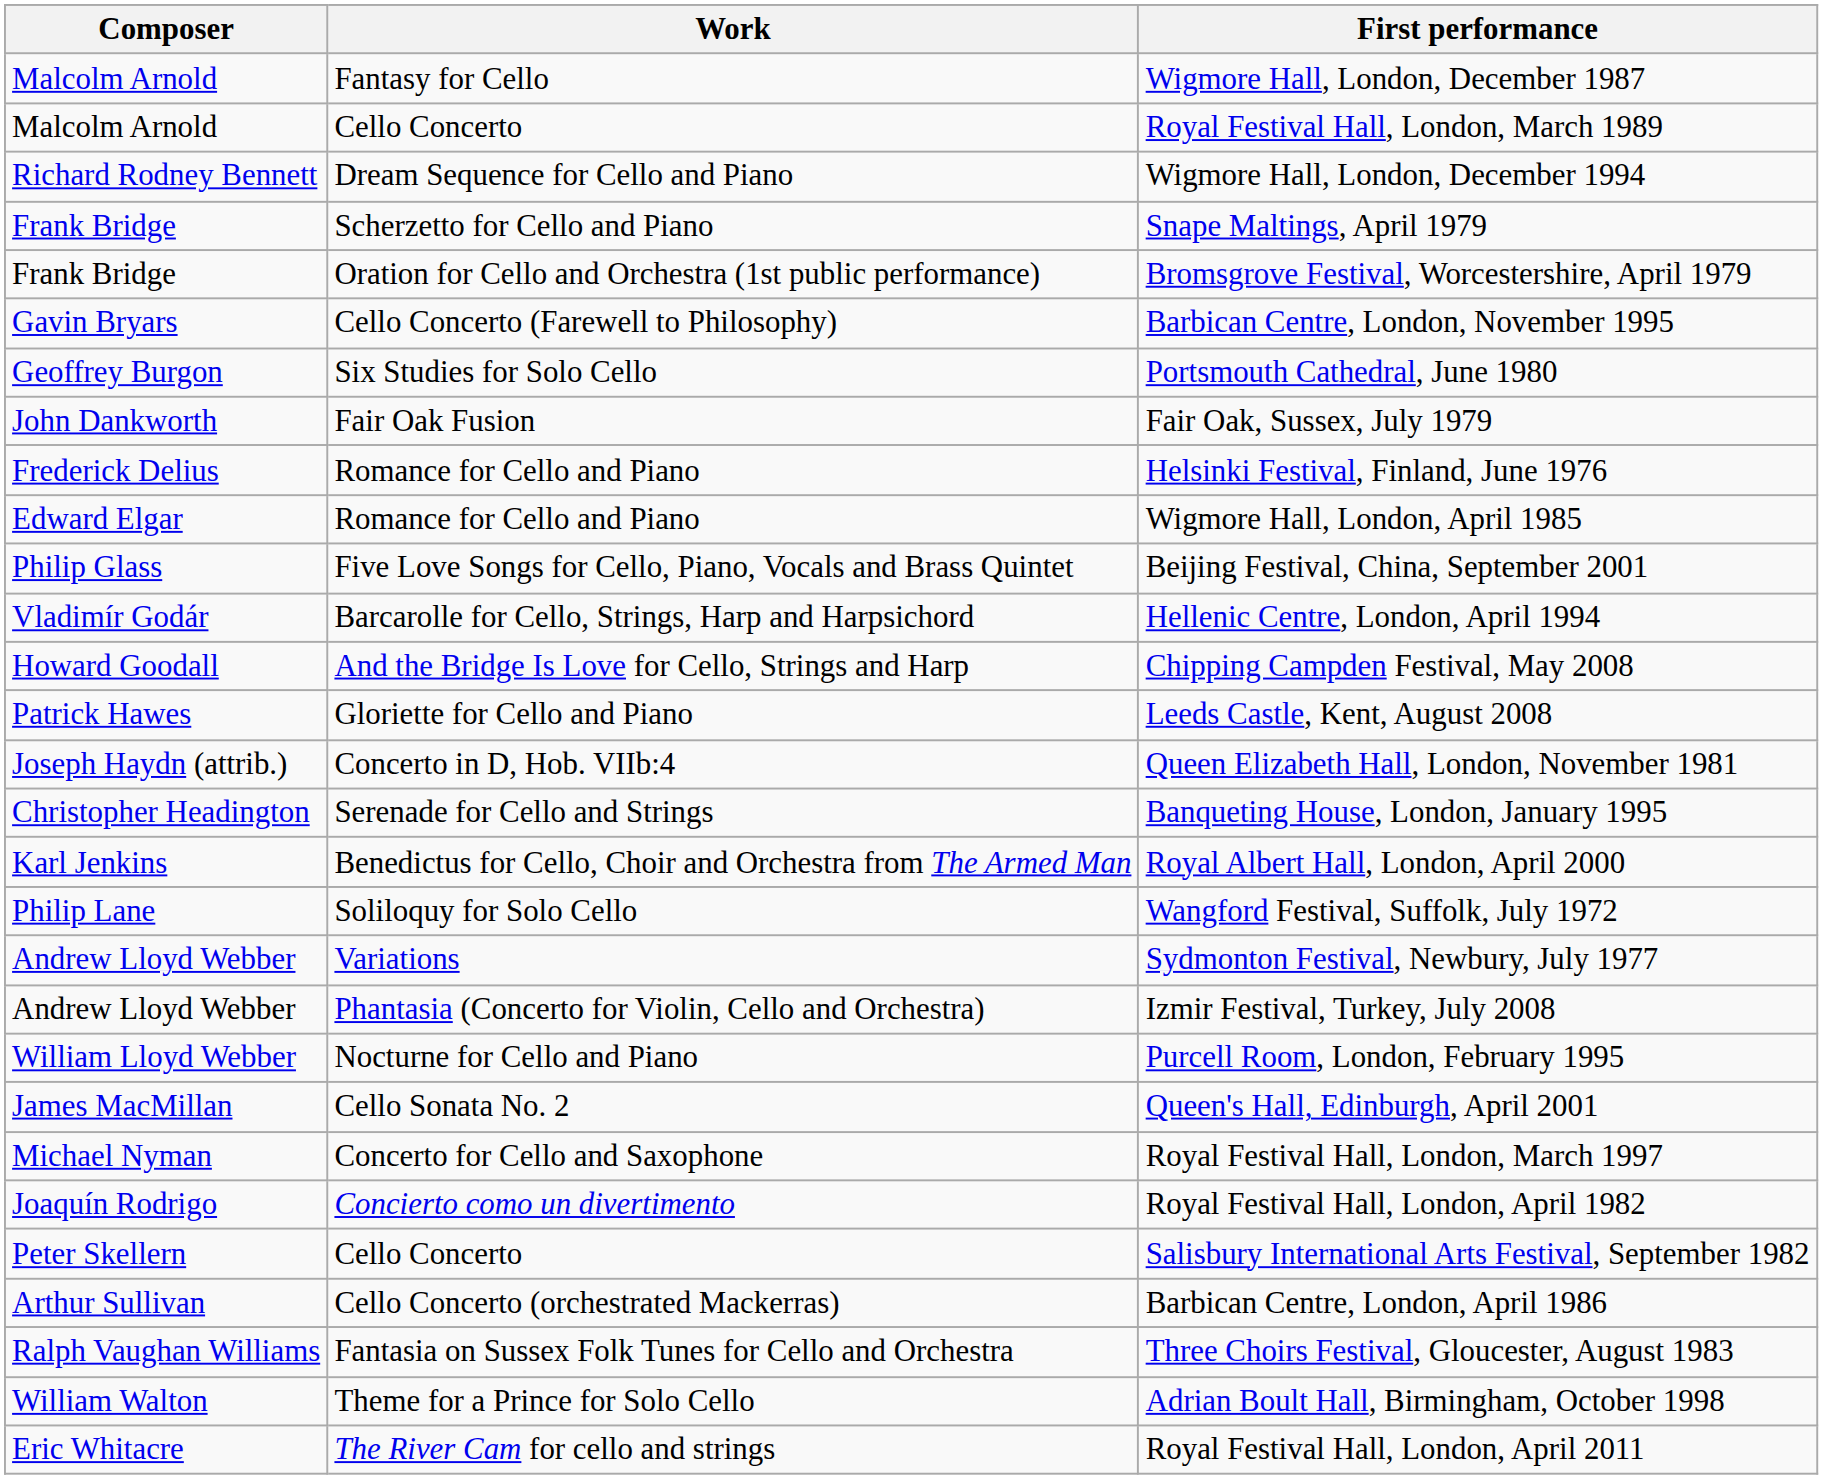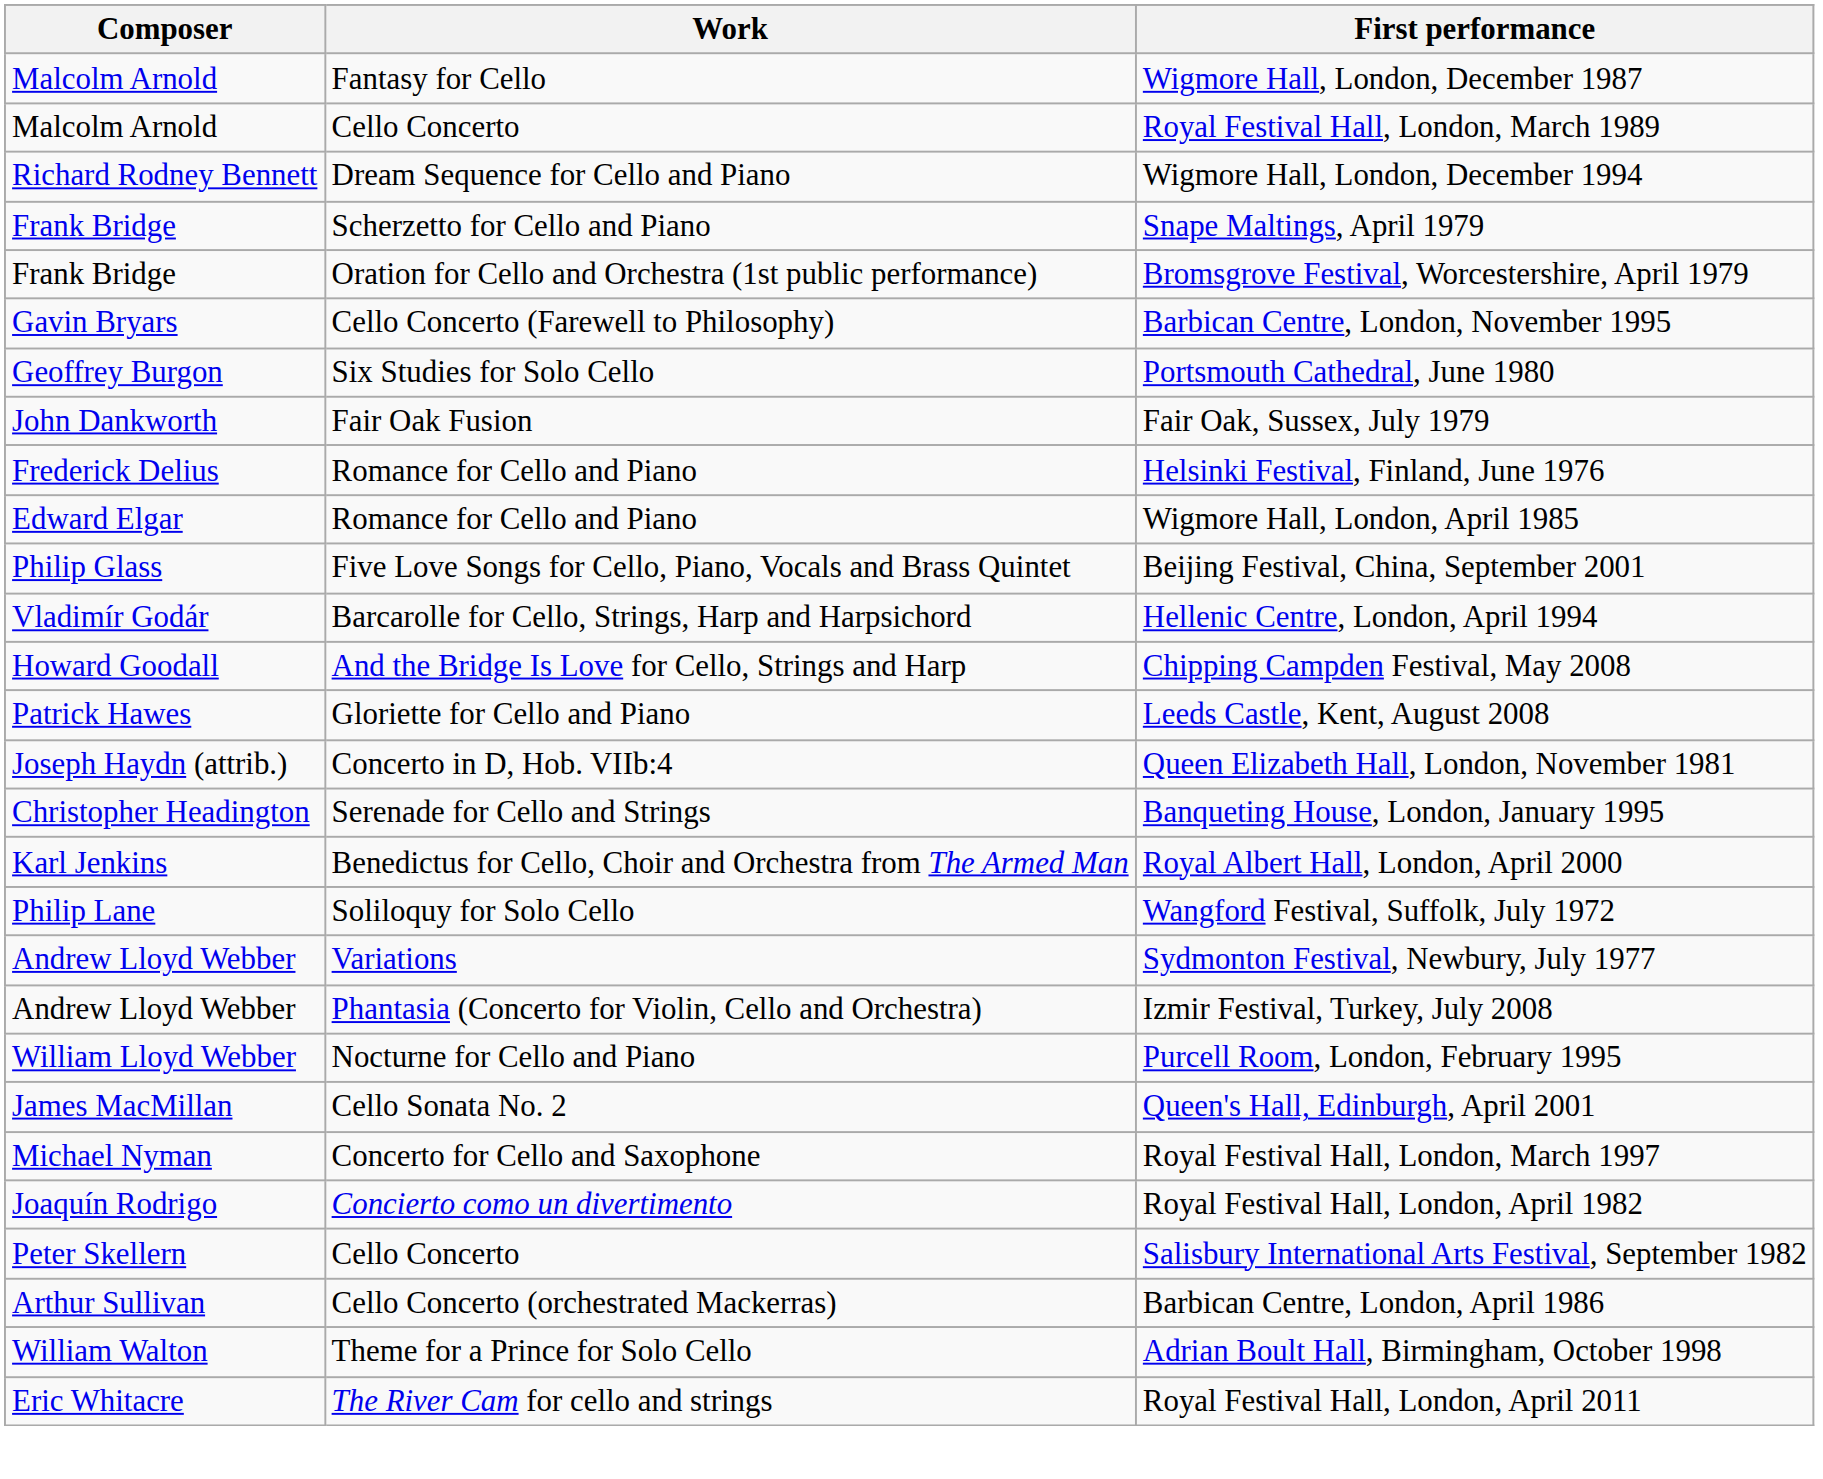- row: Ralph Vaughan Williams | Fantasia on Sussex Folk Tunes for Cello and Orchestra | Three Choirs Festival, Gloucester, August 1983
